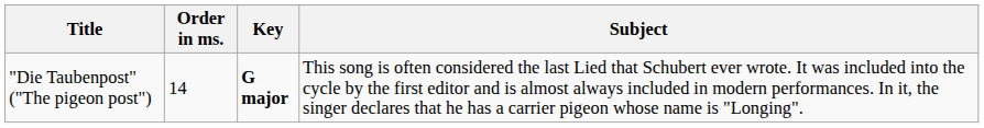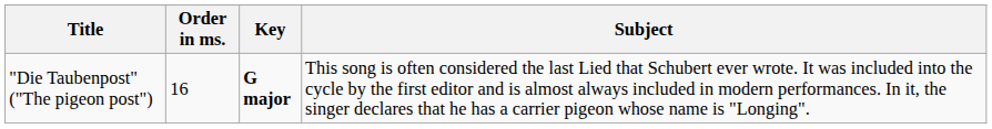"Die Taubenpost" ("The pigeon post") | Order in ms.: 14 -> 16
